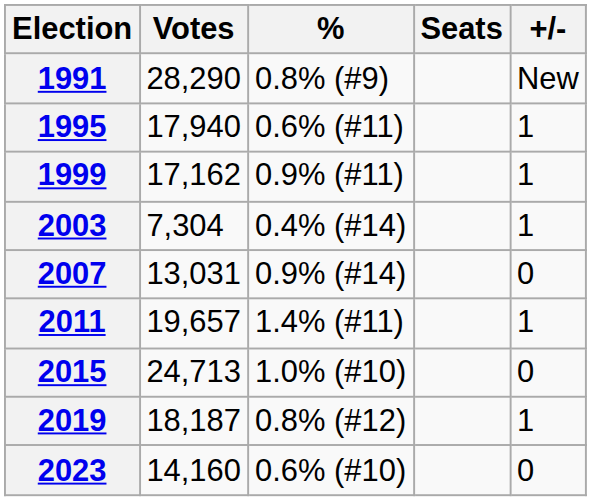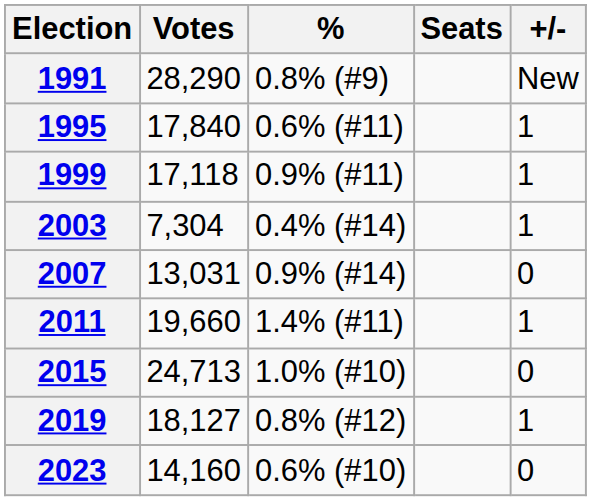1995 | Votes: 17,940 -> 17,840
1999 | Votes: 17,162 -> 17,118
2011 | Votes: 19,657 -> 19,660
2019 | Votes: 18,187 -> 18,127
